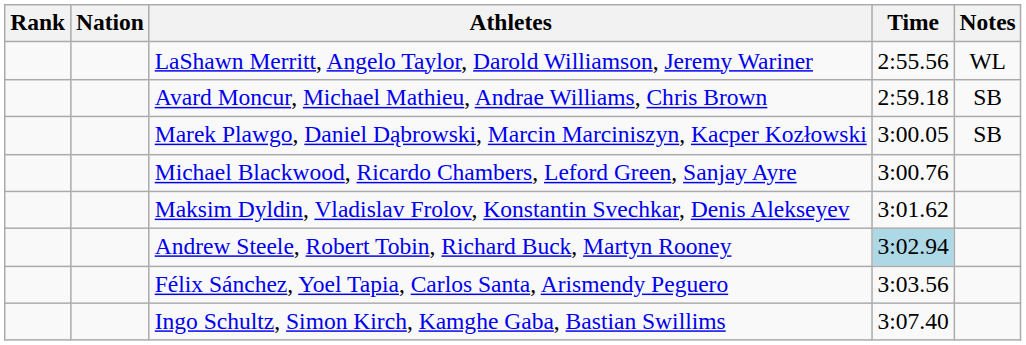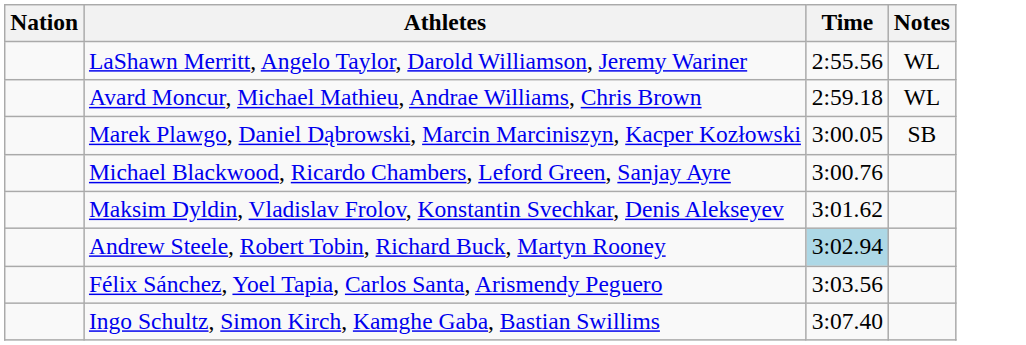- column: Rank
Avard Moncur, Michael Mathieu, Andrae Williams, Chris Brown | Notes: SB -> WL
